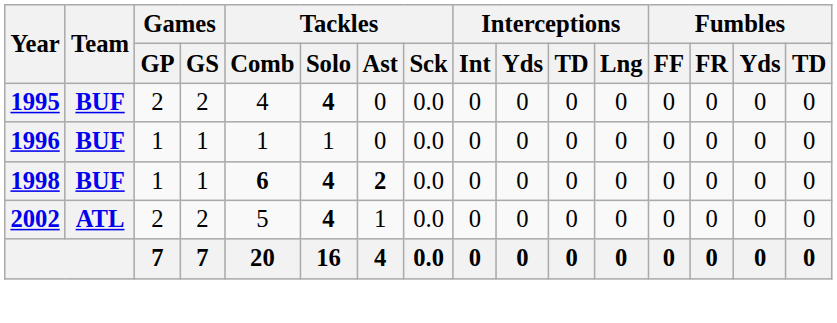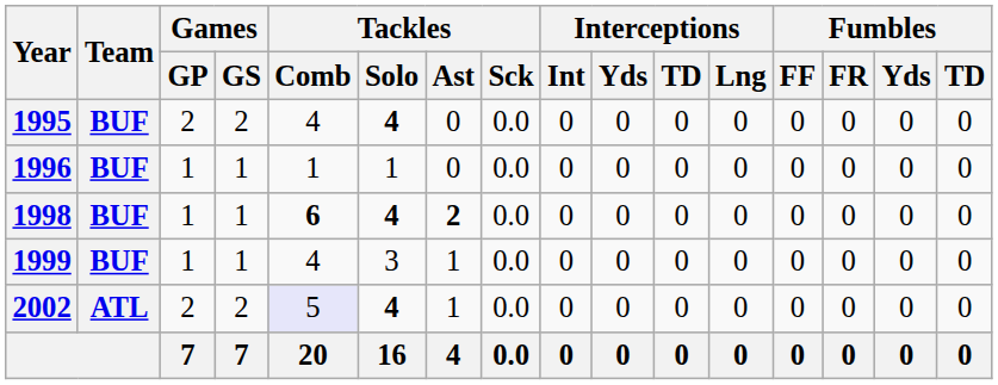+ row: 1999 | BUF | 1 | 1 | 4 | 3 | 1 | 0.0 | 0 | 0 | 0 | 0 | 0 | 0 | 0 | 0
2002 | Tackles / Comb: no background -> lavender background
